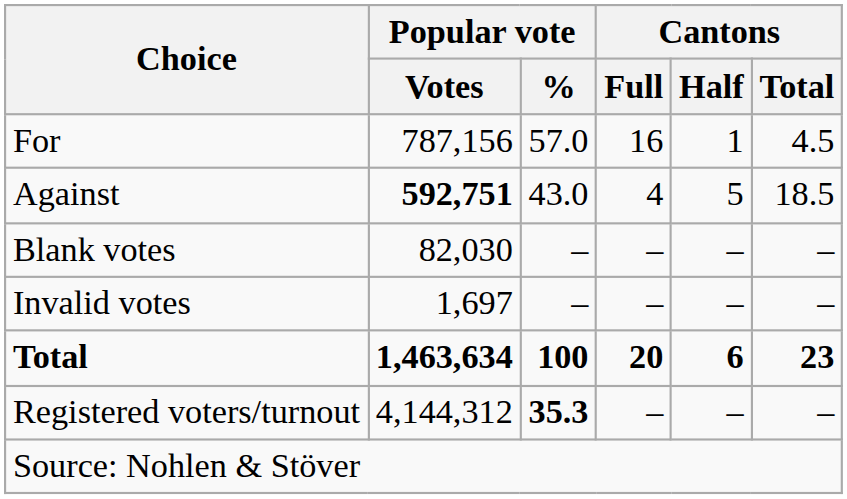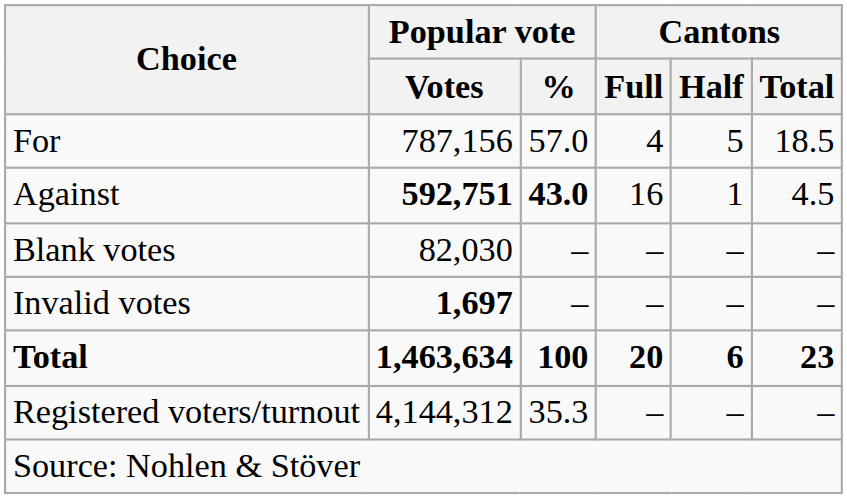For | Cantons / Full: 16 -> 4
For | Cantons / Half: 1 -> 5
For | Cantons / Total: 4.5 -> 18.5
Against | Popular vote / %: normal -> bold
Against | Cantons / Full: 4 -> 16
Against | Cantons / Half: 5 -> 1
Against | Cantons / Total: 18.5 -> 4.5
Invalid votes | Popular vote / Votes: normal -> bold
Registered voters/turnout | Popular vote / %: bold -> normal
